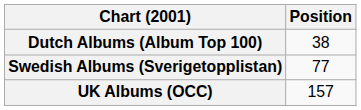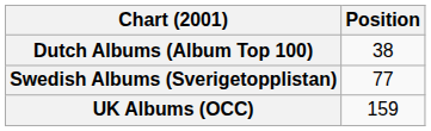UK Albums (OCC) | Position: 157 -> 159
